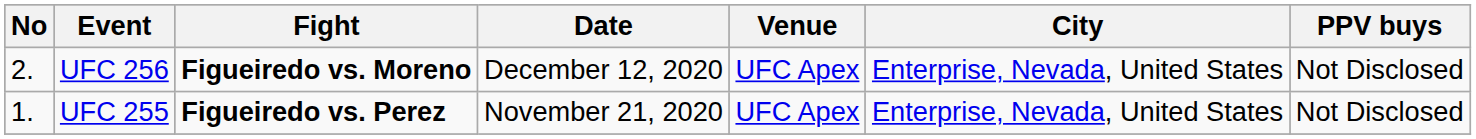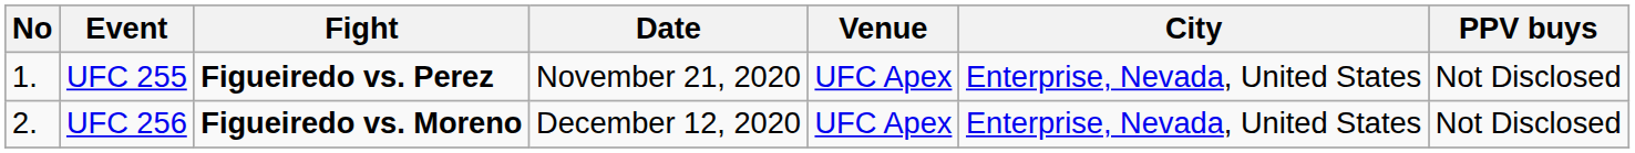rows swapped: UFC 255 <-> UFC 256
